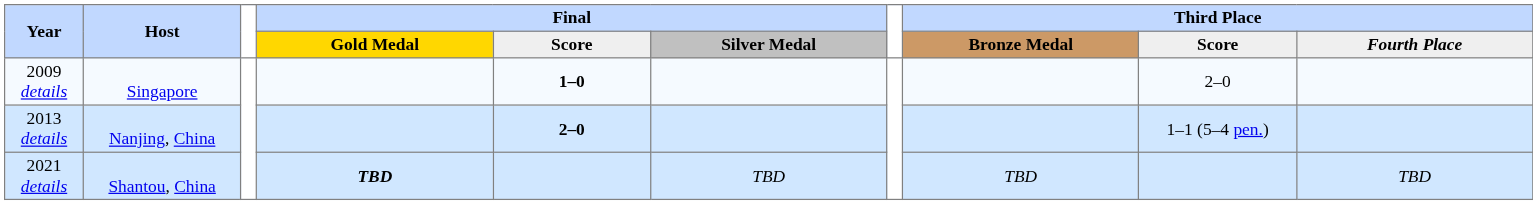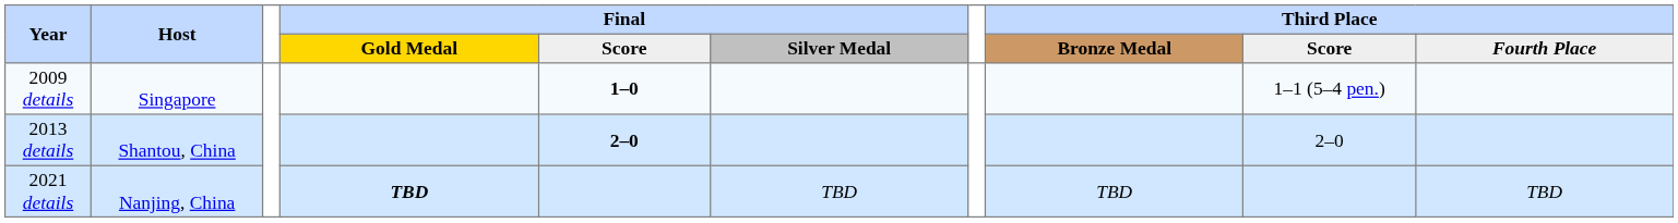2009 details | Third Place / Score: 2–0 -> 1–1 (5–4 pen.)
2013 details | Host: Nanjing, China -> Shantou, China
2013 details | Third Place / Score: 1–1 (5–4 pen.) -> 2–0
2021 details | Host: Shantou, China -> Nanjing, China
